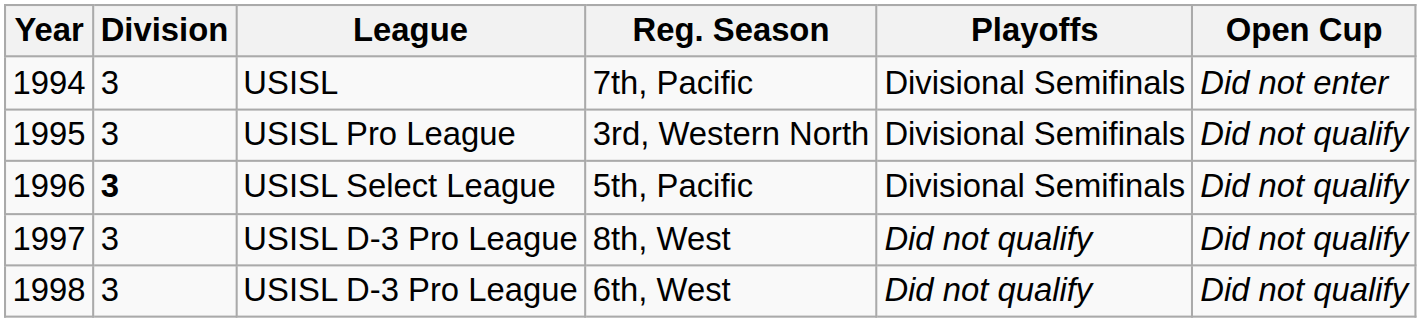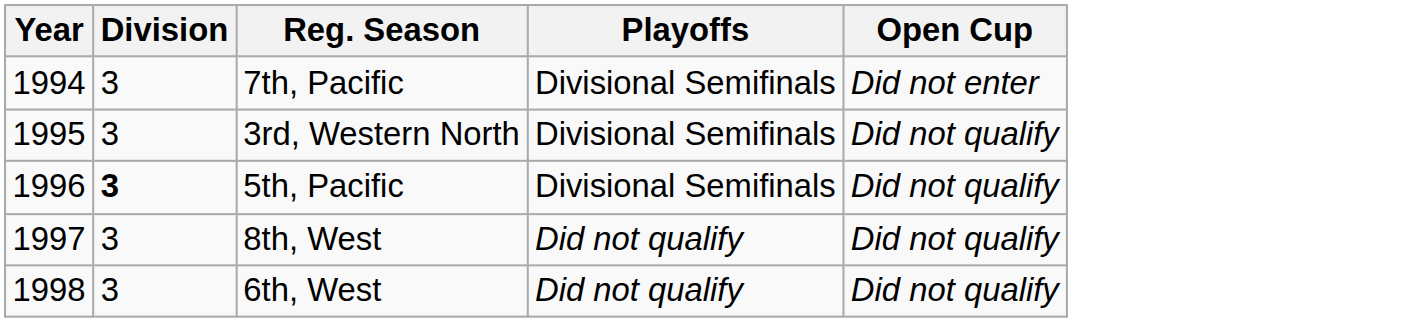- column: League | USISL | USISL Pro League | USISL Select League | USISL D-3 Pro League | USISL D-3 Pro League
